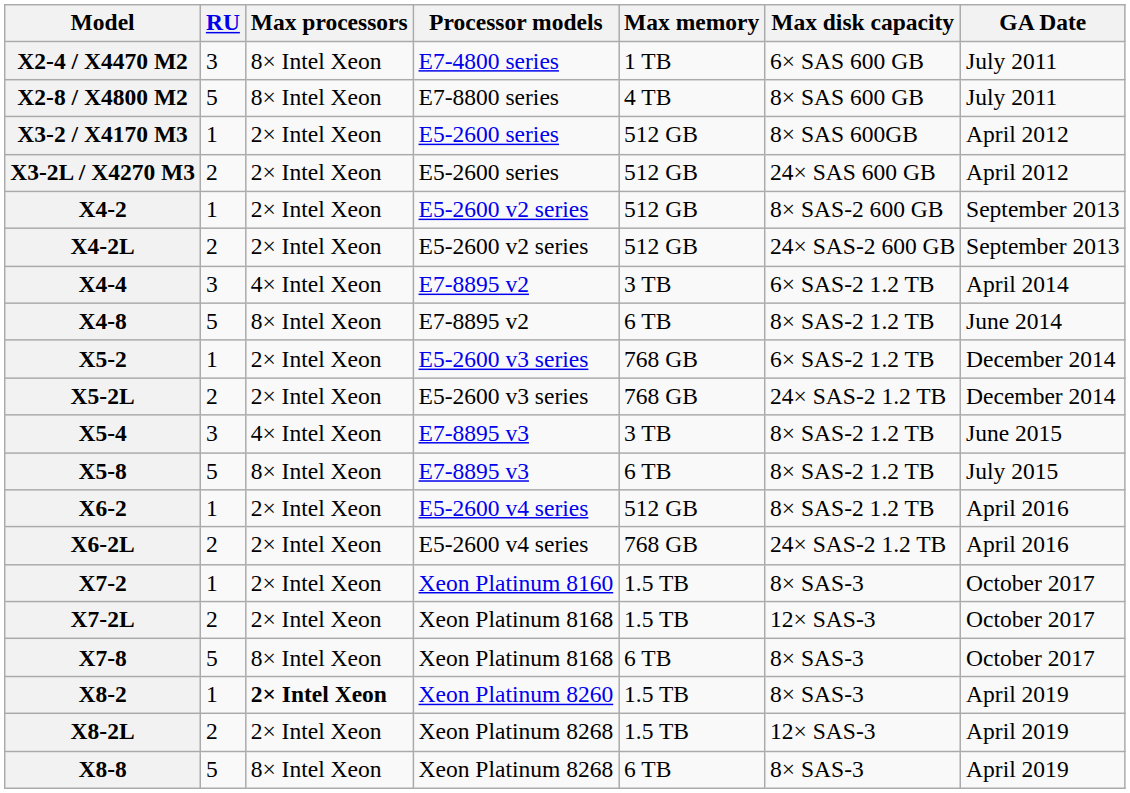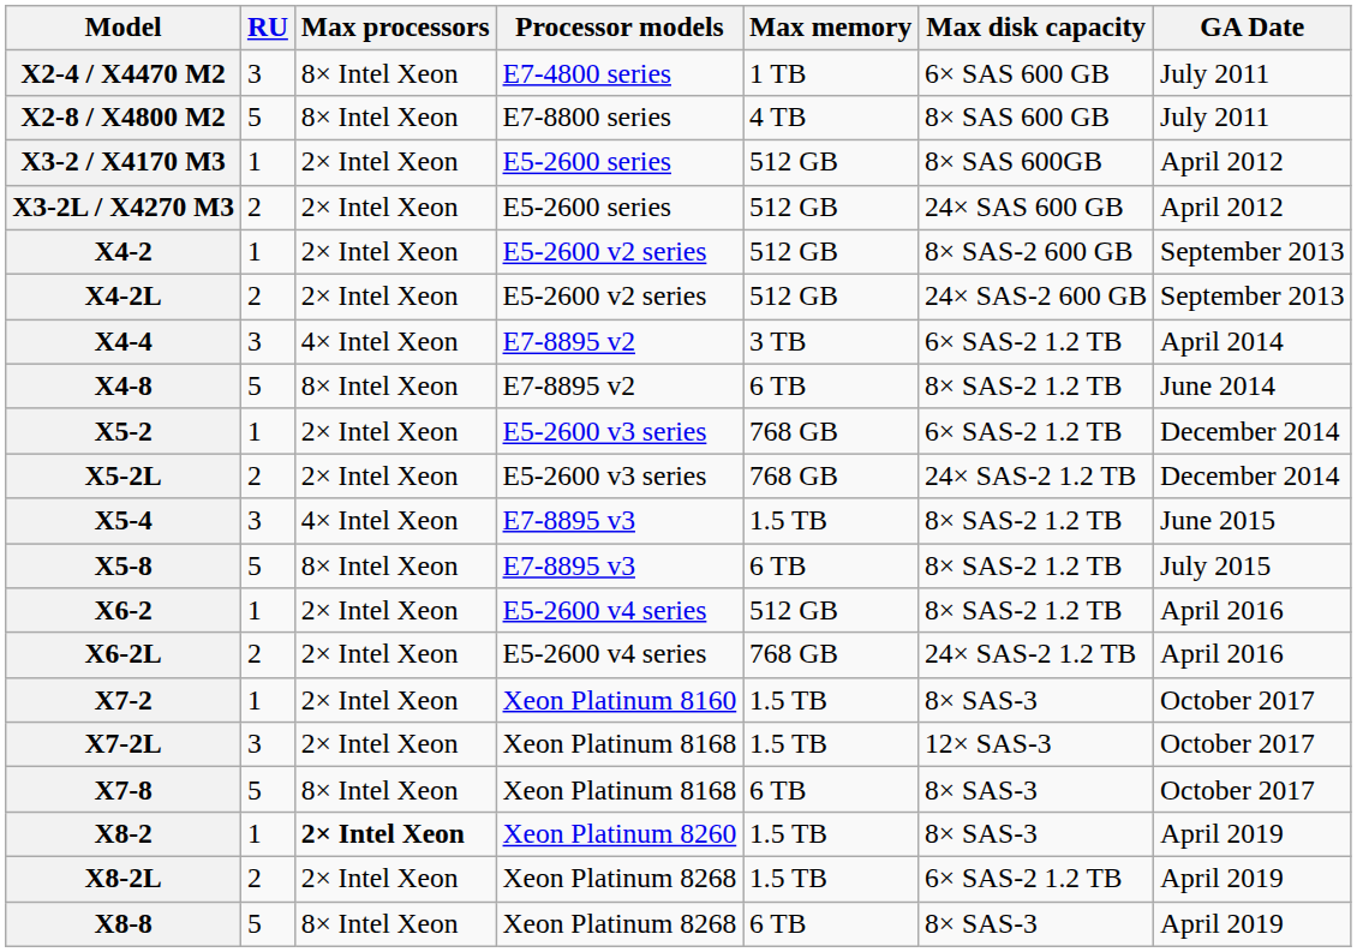X5-4 | Max memory: 3 TB -> 1.5 TB
X7-2L | RU: 2 -> 3
X8-2L | Max disk capacity: 12× SAS-3 -> 6× SAS-2 1.2 TB
